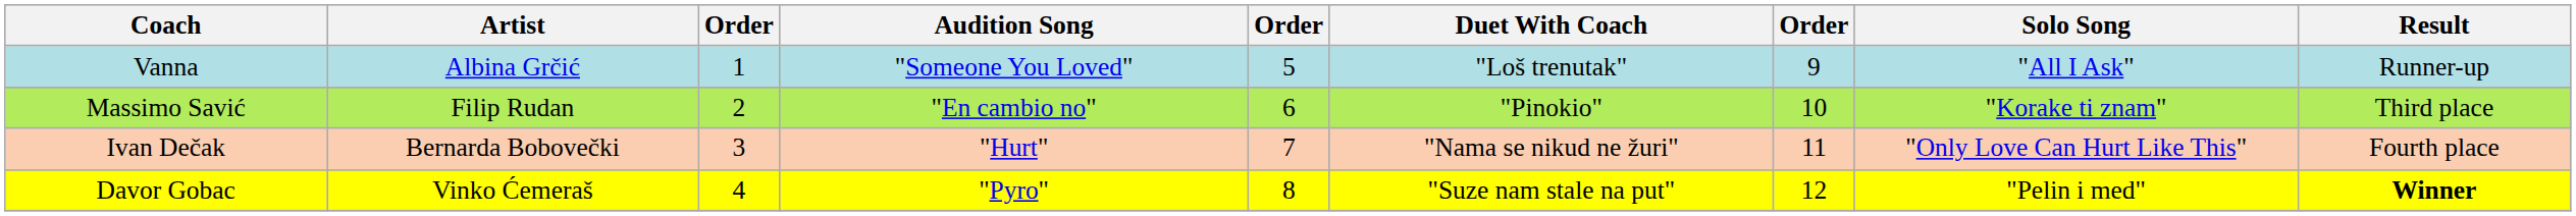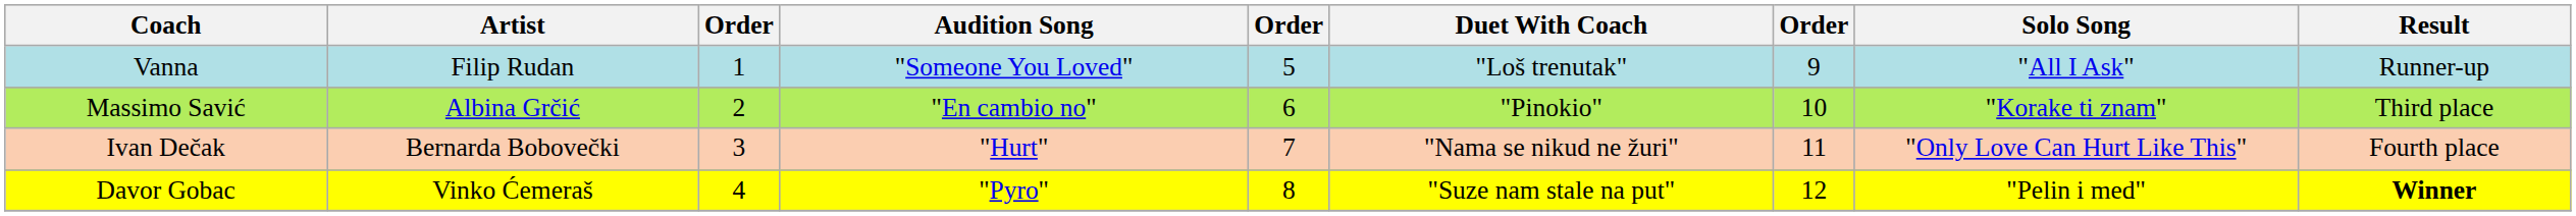Vanna | Artist: Albina Grčić -> Filip Rudan
Massimo Savić | Artist: Filip Rudan -> Albina Grčić
